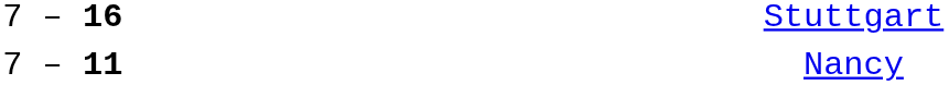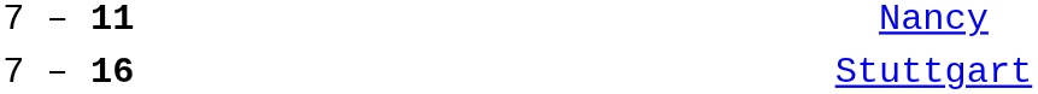rows swapped: Nancy <-> Stuttgart
